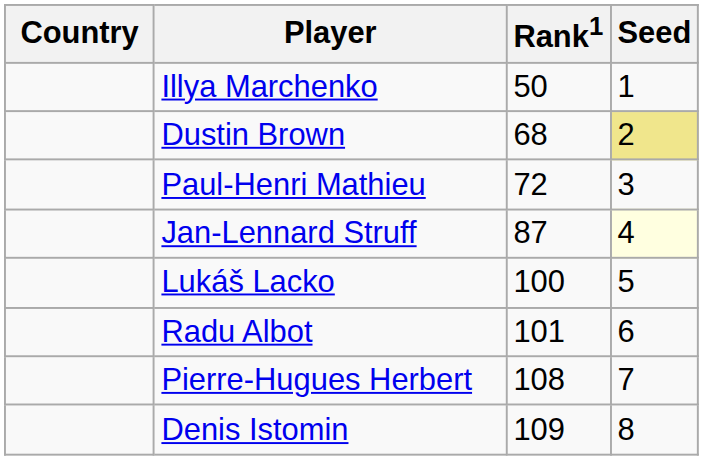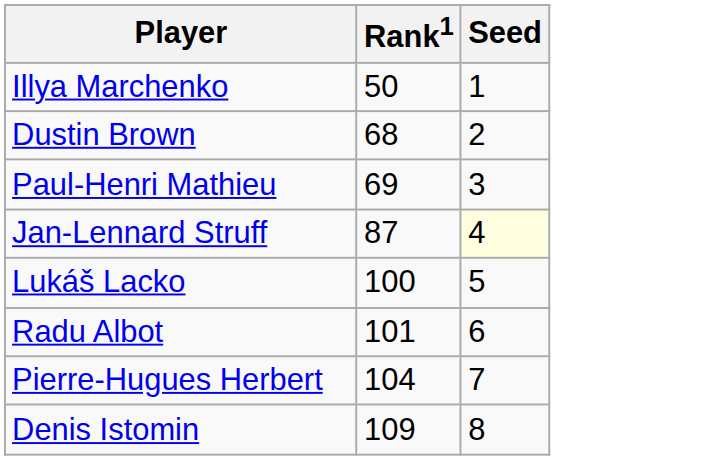- column: Country
Dustin Brown | Seed: khaki background -> no background
Paul-Henri Mathieu | Rank1: 72 -> 69
Pierre-Hugues Herbert | Rank1: 108 -> 104
